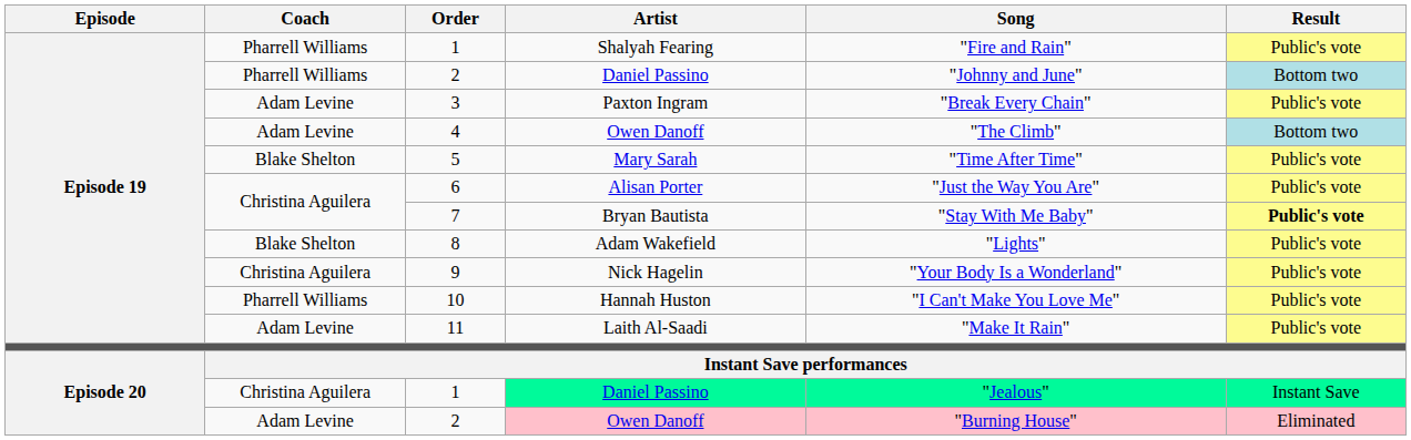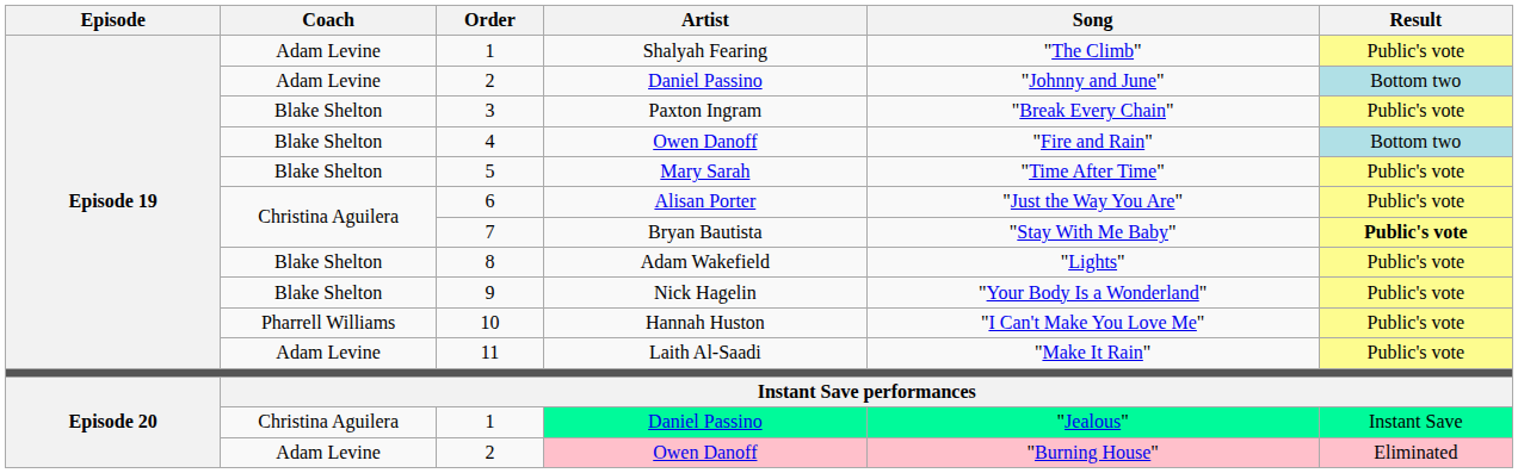1 / Shalyah Fearing | Coach: Pharrell Williams -> Adam Levine
1 / Shalyah Fearing | Song: "Fire and Rain" -> "The Climb"
2 / Daniel Passino | Coach: Pharrell Williams -> Adam Levine
3 | Coach: Adam Levine -> Blake Shelton
4 | Coach: Adam Levine -> Blake Shelton
4 | Song: "The Climb" -> "Fire and Rain"
9 | Coach: Christina Aguilera -> Blake Shelton
